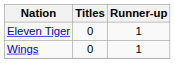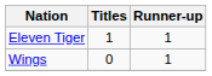Eleven Tiger | Titles: 0 -> 1
